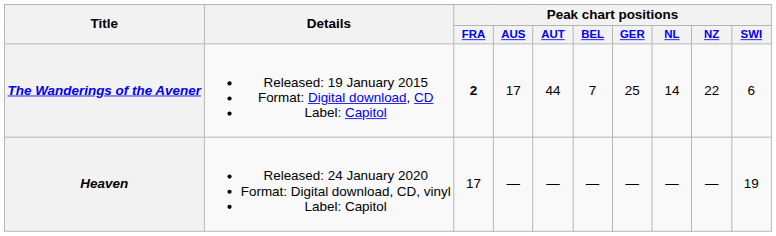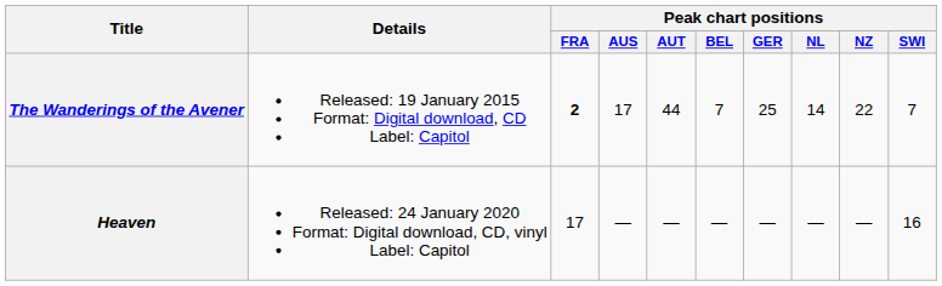The Wanderings of the Avener | Peak chart positions / SWI: 6 -> 7
Heaven | Peak chart positions / SWI: 19 -> 16
